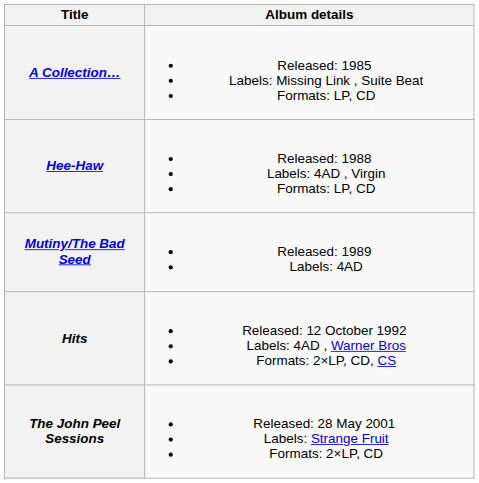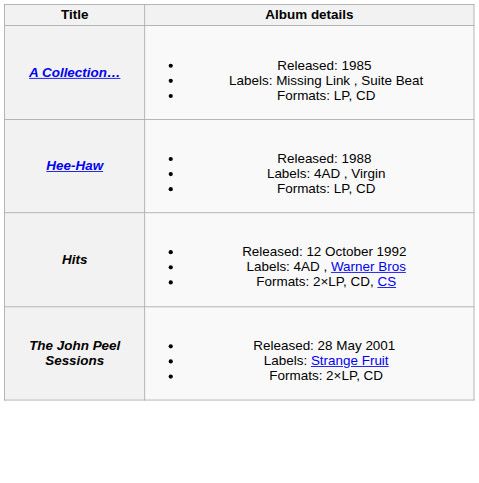- row: Mutiny/The Bad Seed | Released: 1989 Labels: 4AD
